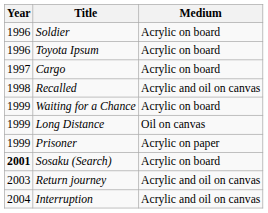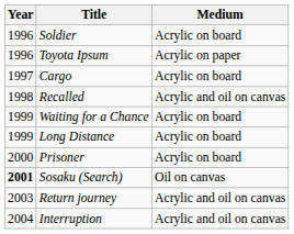Toyota Ipsum | Medium: Acrylic on board -> Acrylic on paper
Long Distance | Medium: Oil on canvas -> Acrylic on board
Prisoner | Year: 1999 -> 2000
Prisoner | Medium: Acrylic on paper -> Acrylic on board
Sosaku (Search) | Medium: Acrylic on board -> Oil on canvas
